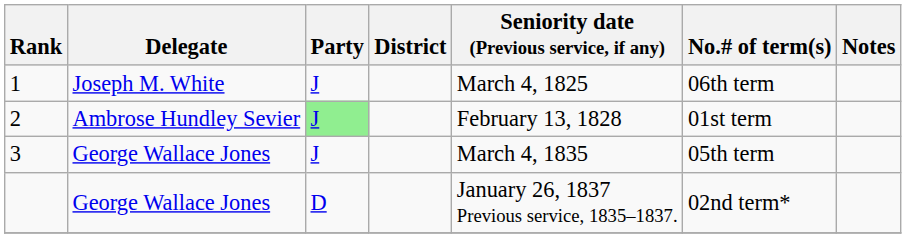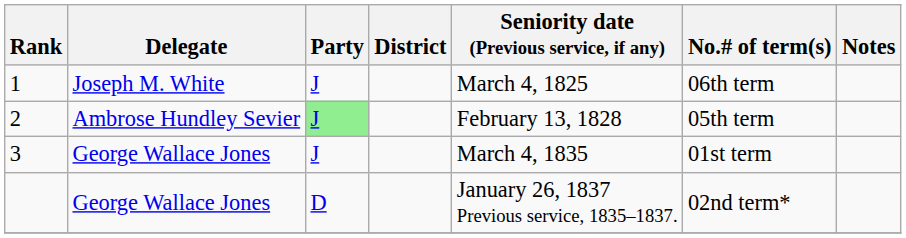2 | No.# of term(s): 01st term -> 05th term
3 | No.# of term(s): 05th term -> 01st term
